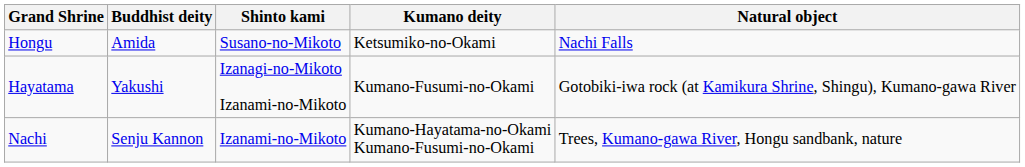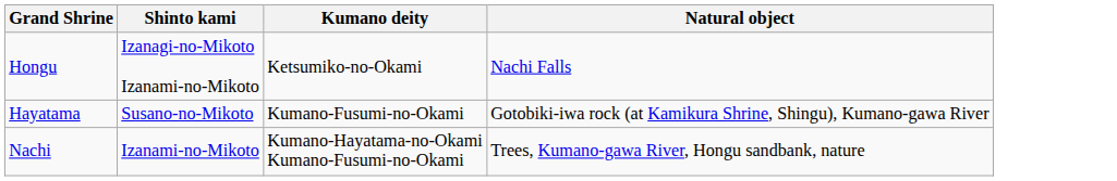- column: Buddhist deity | Amida | Yakushi | Senju Kannon
Hongu | Shinto kami: Susano-no-Mikoto -> Izanagi-no-Mikoto Izanami-no-Mikoto
Hayatama | Shinto kami: Izanagi-no-Mikoto Izanami-no-Mikoto -> Susano-no-Mikoto
